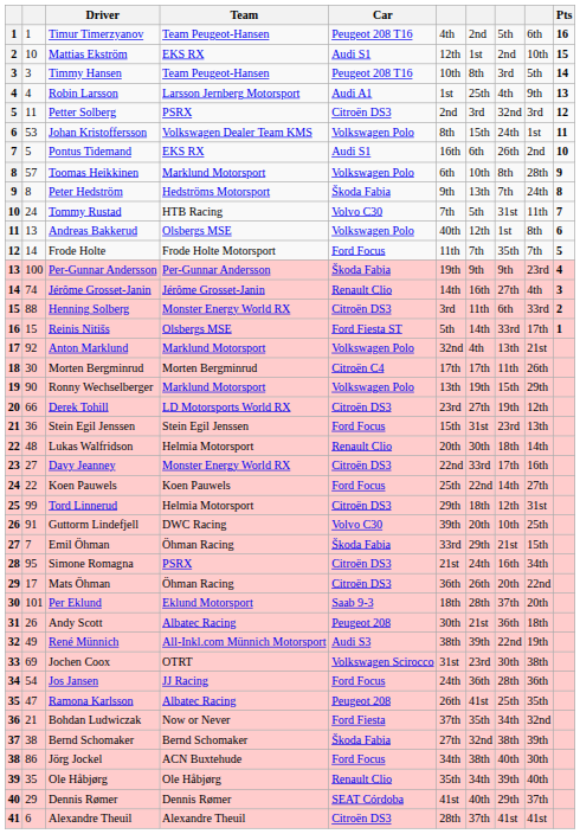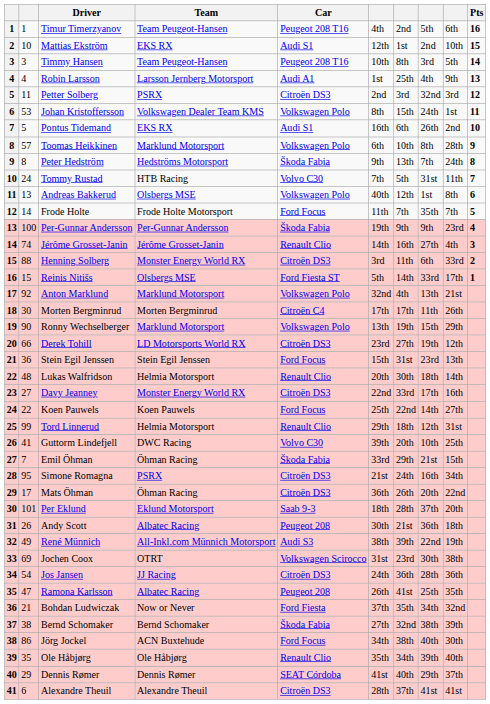Tord Linnerud | Car: Citroën DS3 -> Renault Clio
Guttorm Lindefjell | column 2: 91 -> 41
Jos Jansen | Car: Ford Focus -> Citroën DS3
